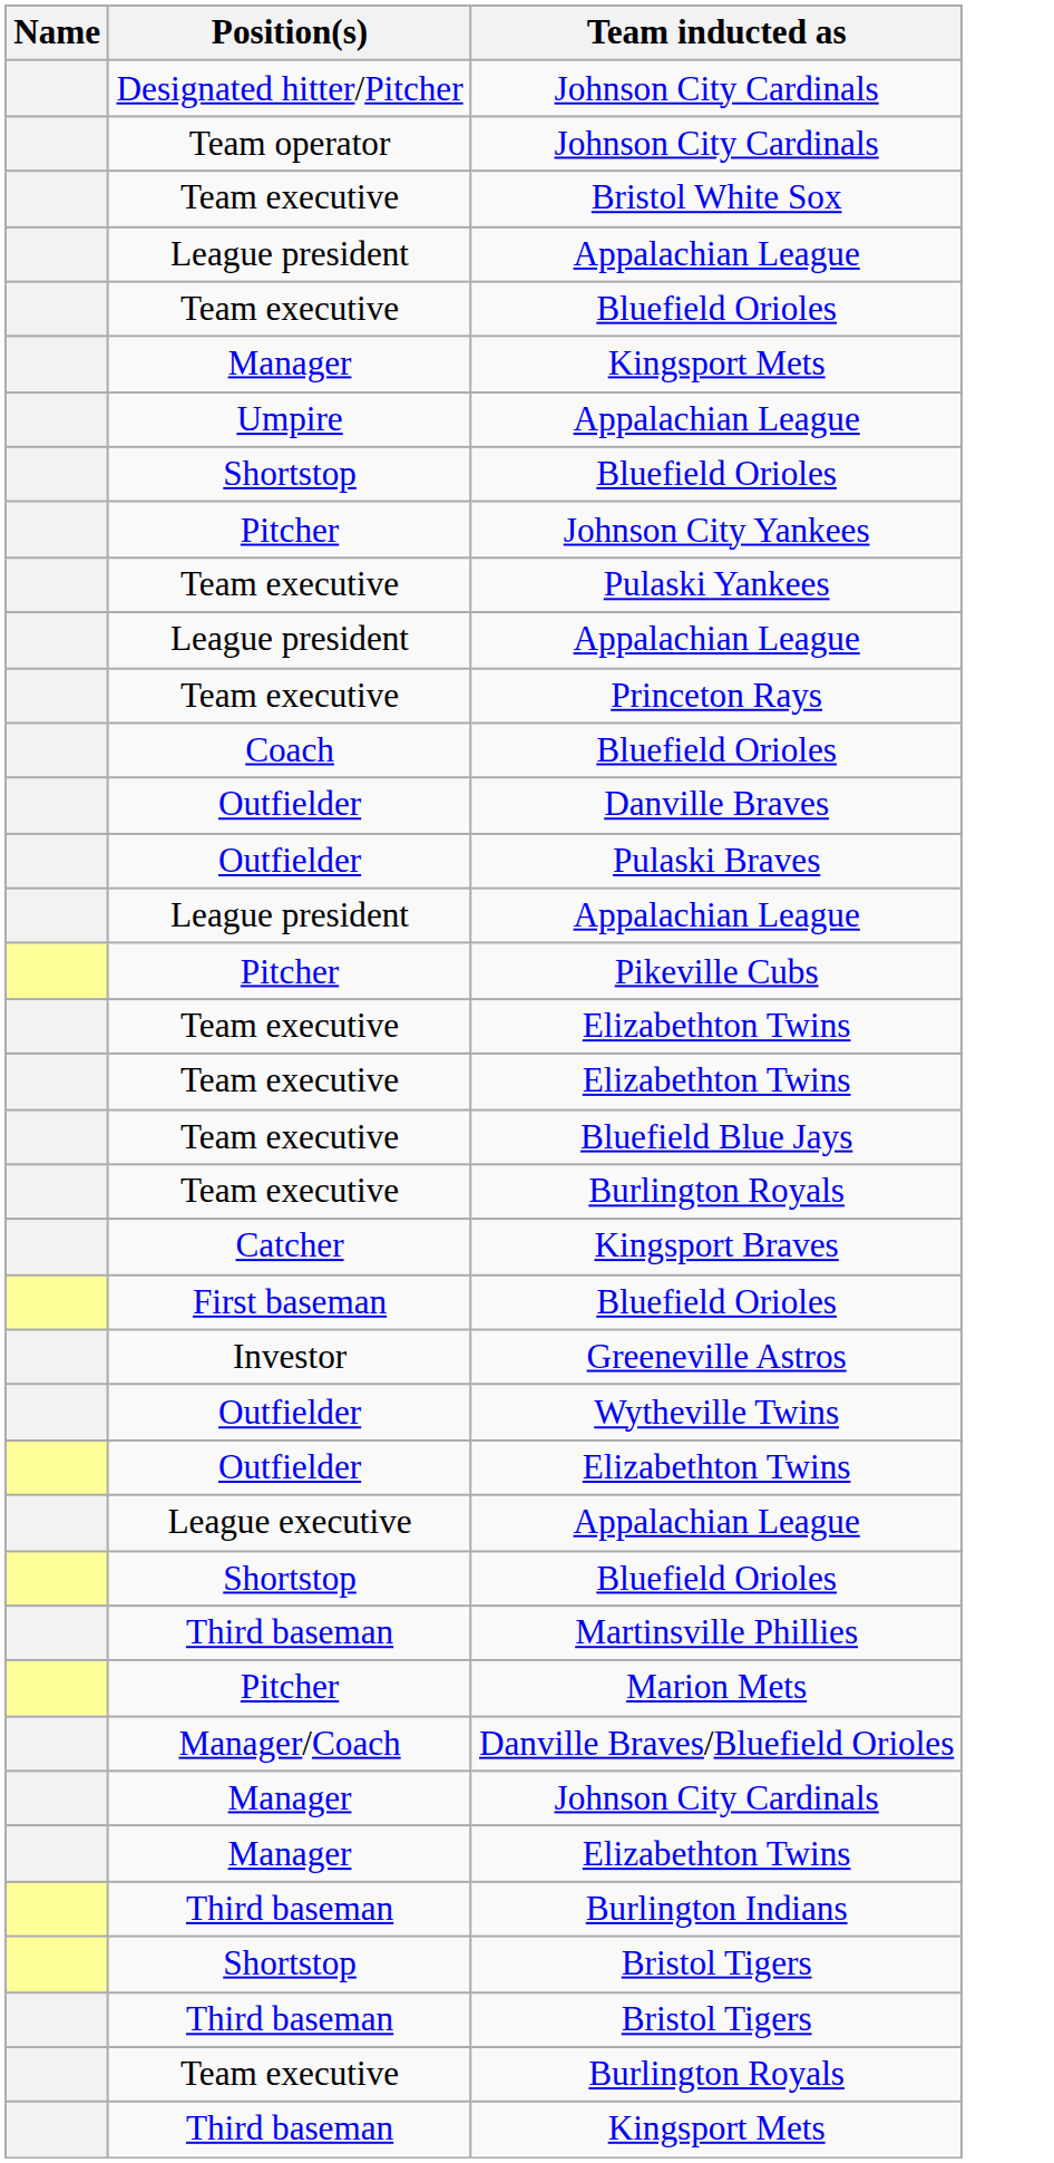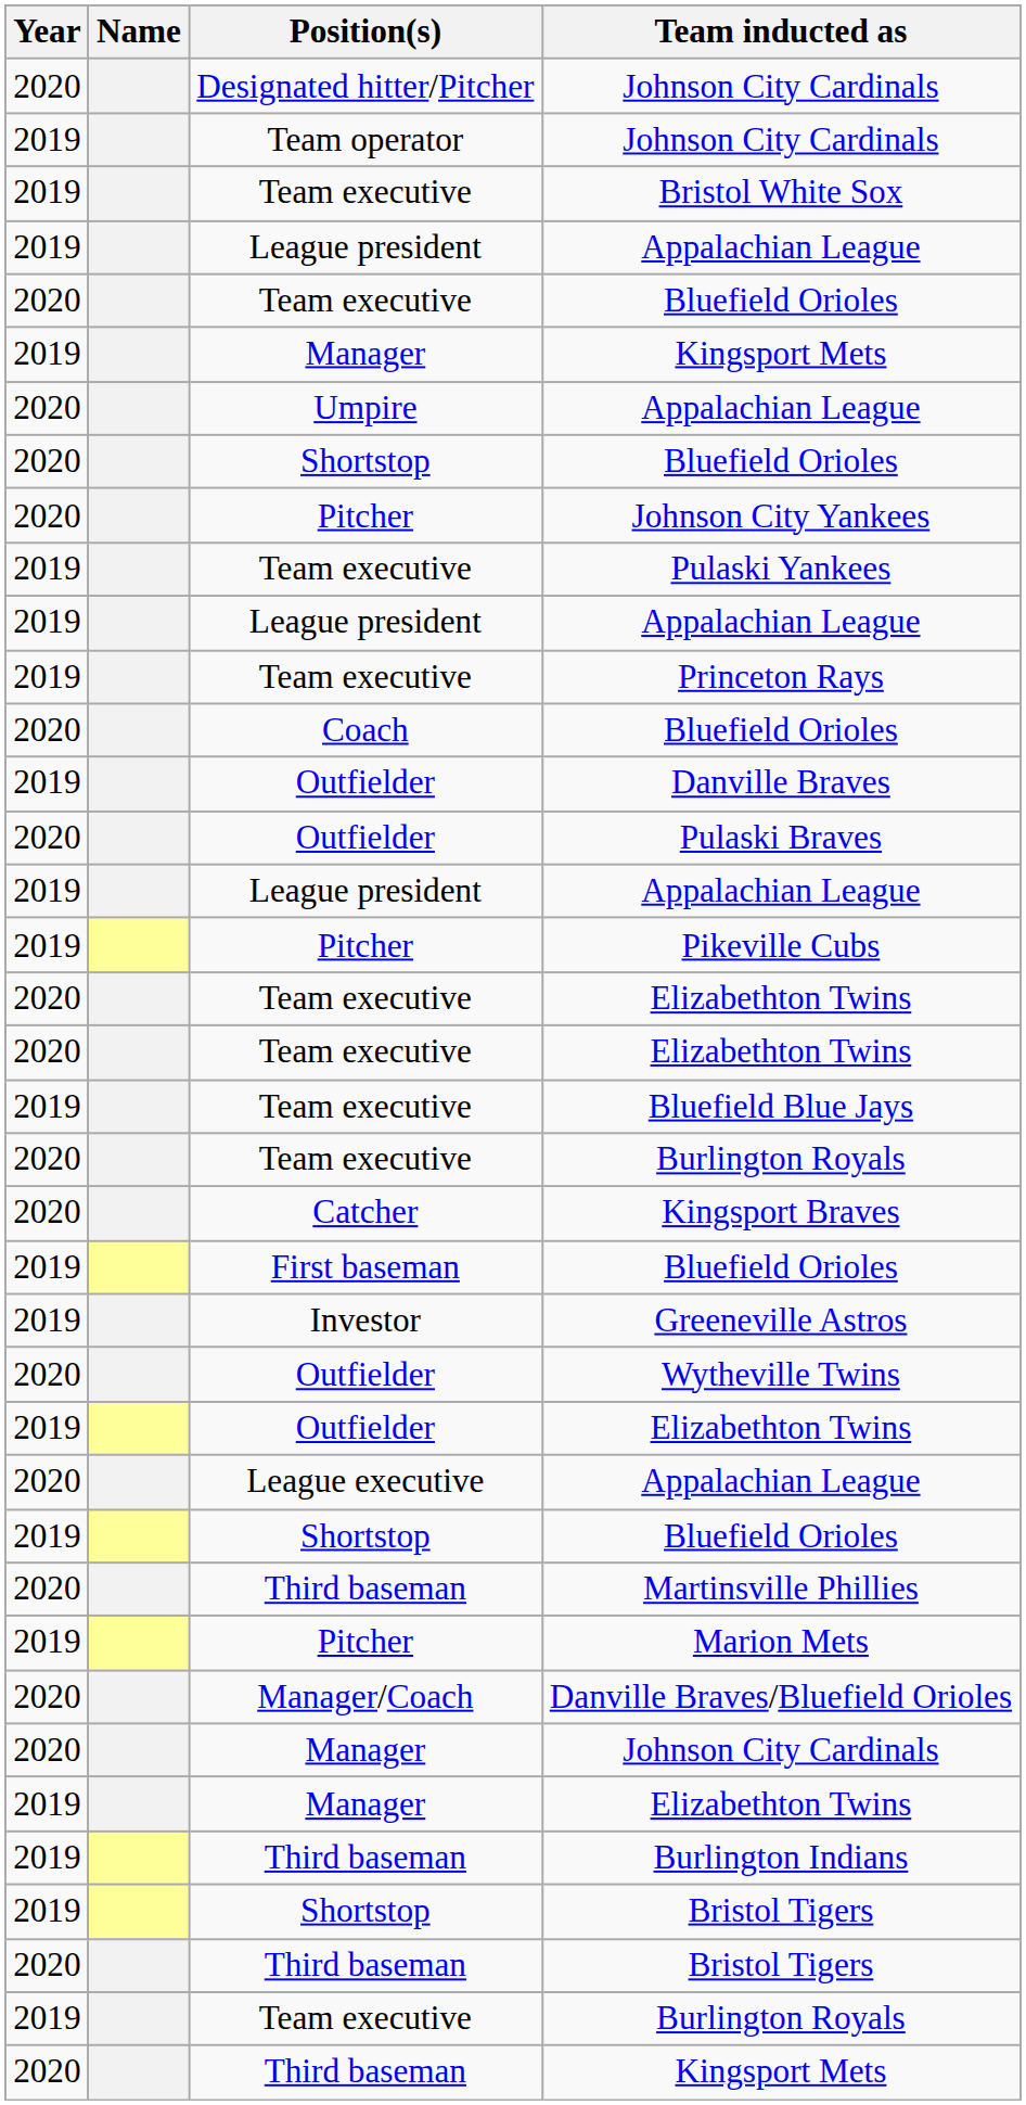+ column: Year | 2020 | 2019 | 2019 | 2019 | 2020 | 2019 | 2020 | 2020 | 2020 | 2019 | 2019 | 2019 | 2020 | 2019 | 2020 | 2019 | 2019 | 2020 | 2020 | 2019 | 2020 | 2020 | 2019 | 2019 | 2020 | 2019 | 2020 | 2019 | 2020 | 2019 | 2020 | 2020 | 2019 | 2019 | 2019 | 2020 | 2019 | 2020
